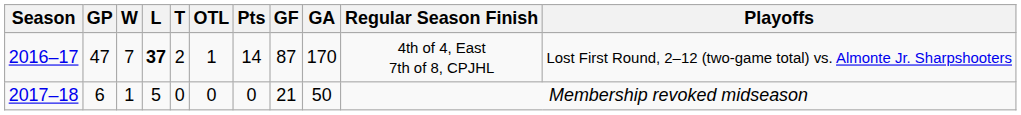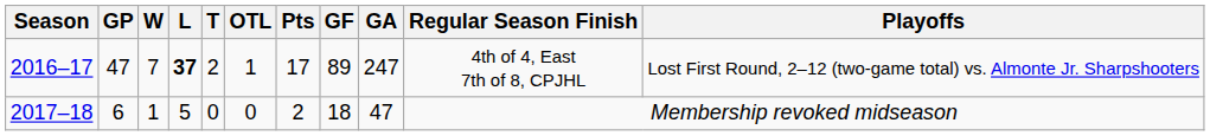2016–17 | Pts: 14 -> 17
2016–17 | GF: 87 -> 89
2016–17 | GA: 170 -> 247
2017–18 | Pts: 0 -> 2
2017–18 | GF: 21 -> 18
2017–18 | GA: 50 -> 47
